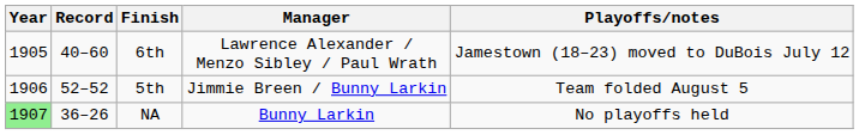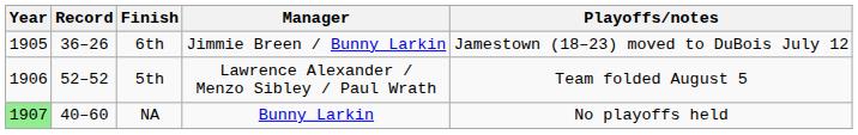6th | Record: 40–60 -> 36–26
6th | Manager: Lawrence Alexander / Menzo Sibley / Paul Wrath -> Jimmie Breen / Bunny Larkin
5th | Manager: Jimmie Breen / Bunny Larkin -> Lawrence Alexander / Menzo Sibley / Paul Wrath
NA | Record: 36–26 -> 40–60
